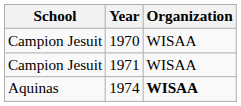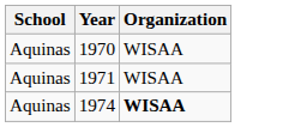1970 | School: Campion Jesuit -> Aquinas
1971 | School: Campion Jesuit -> Aquinas
